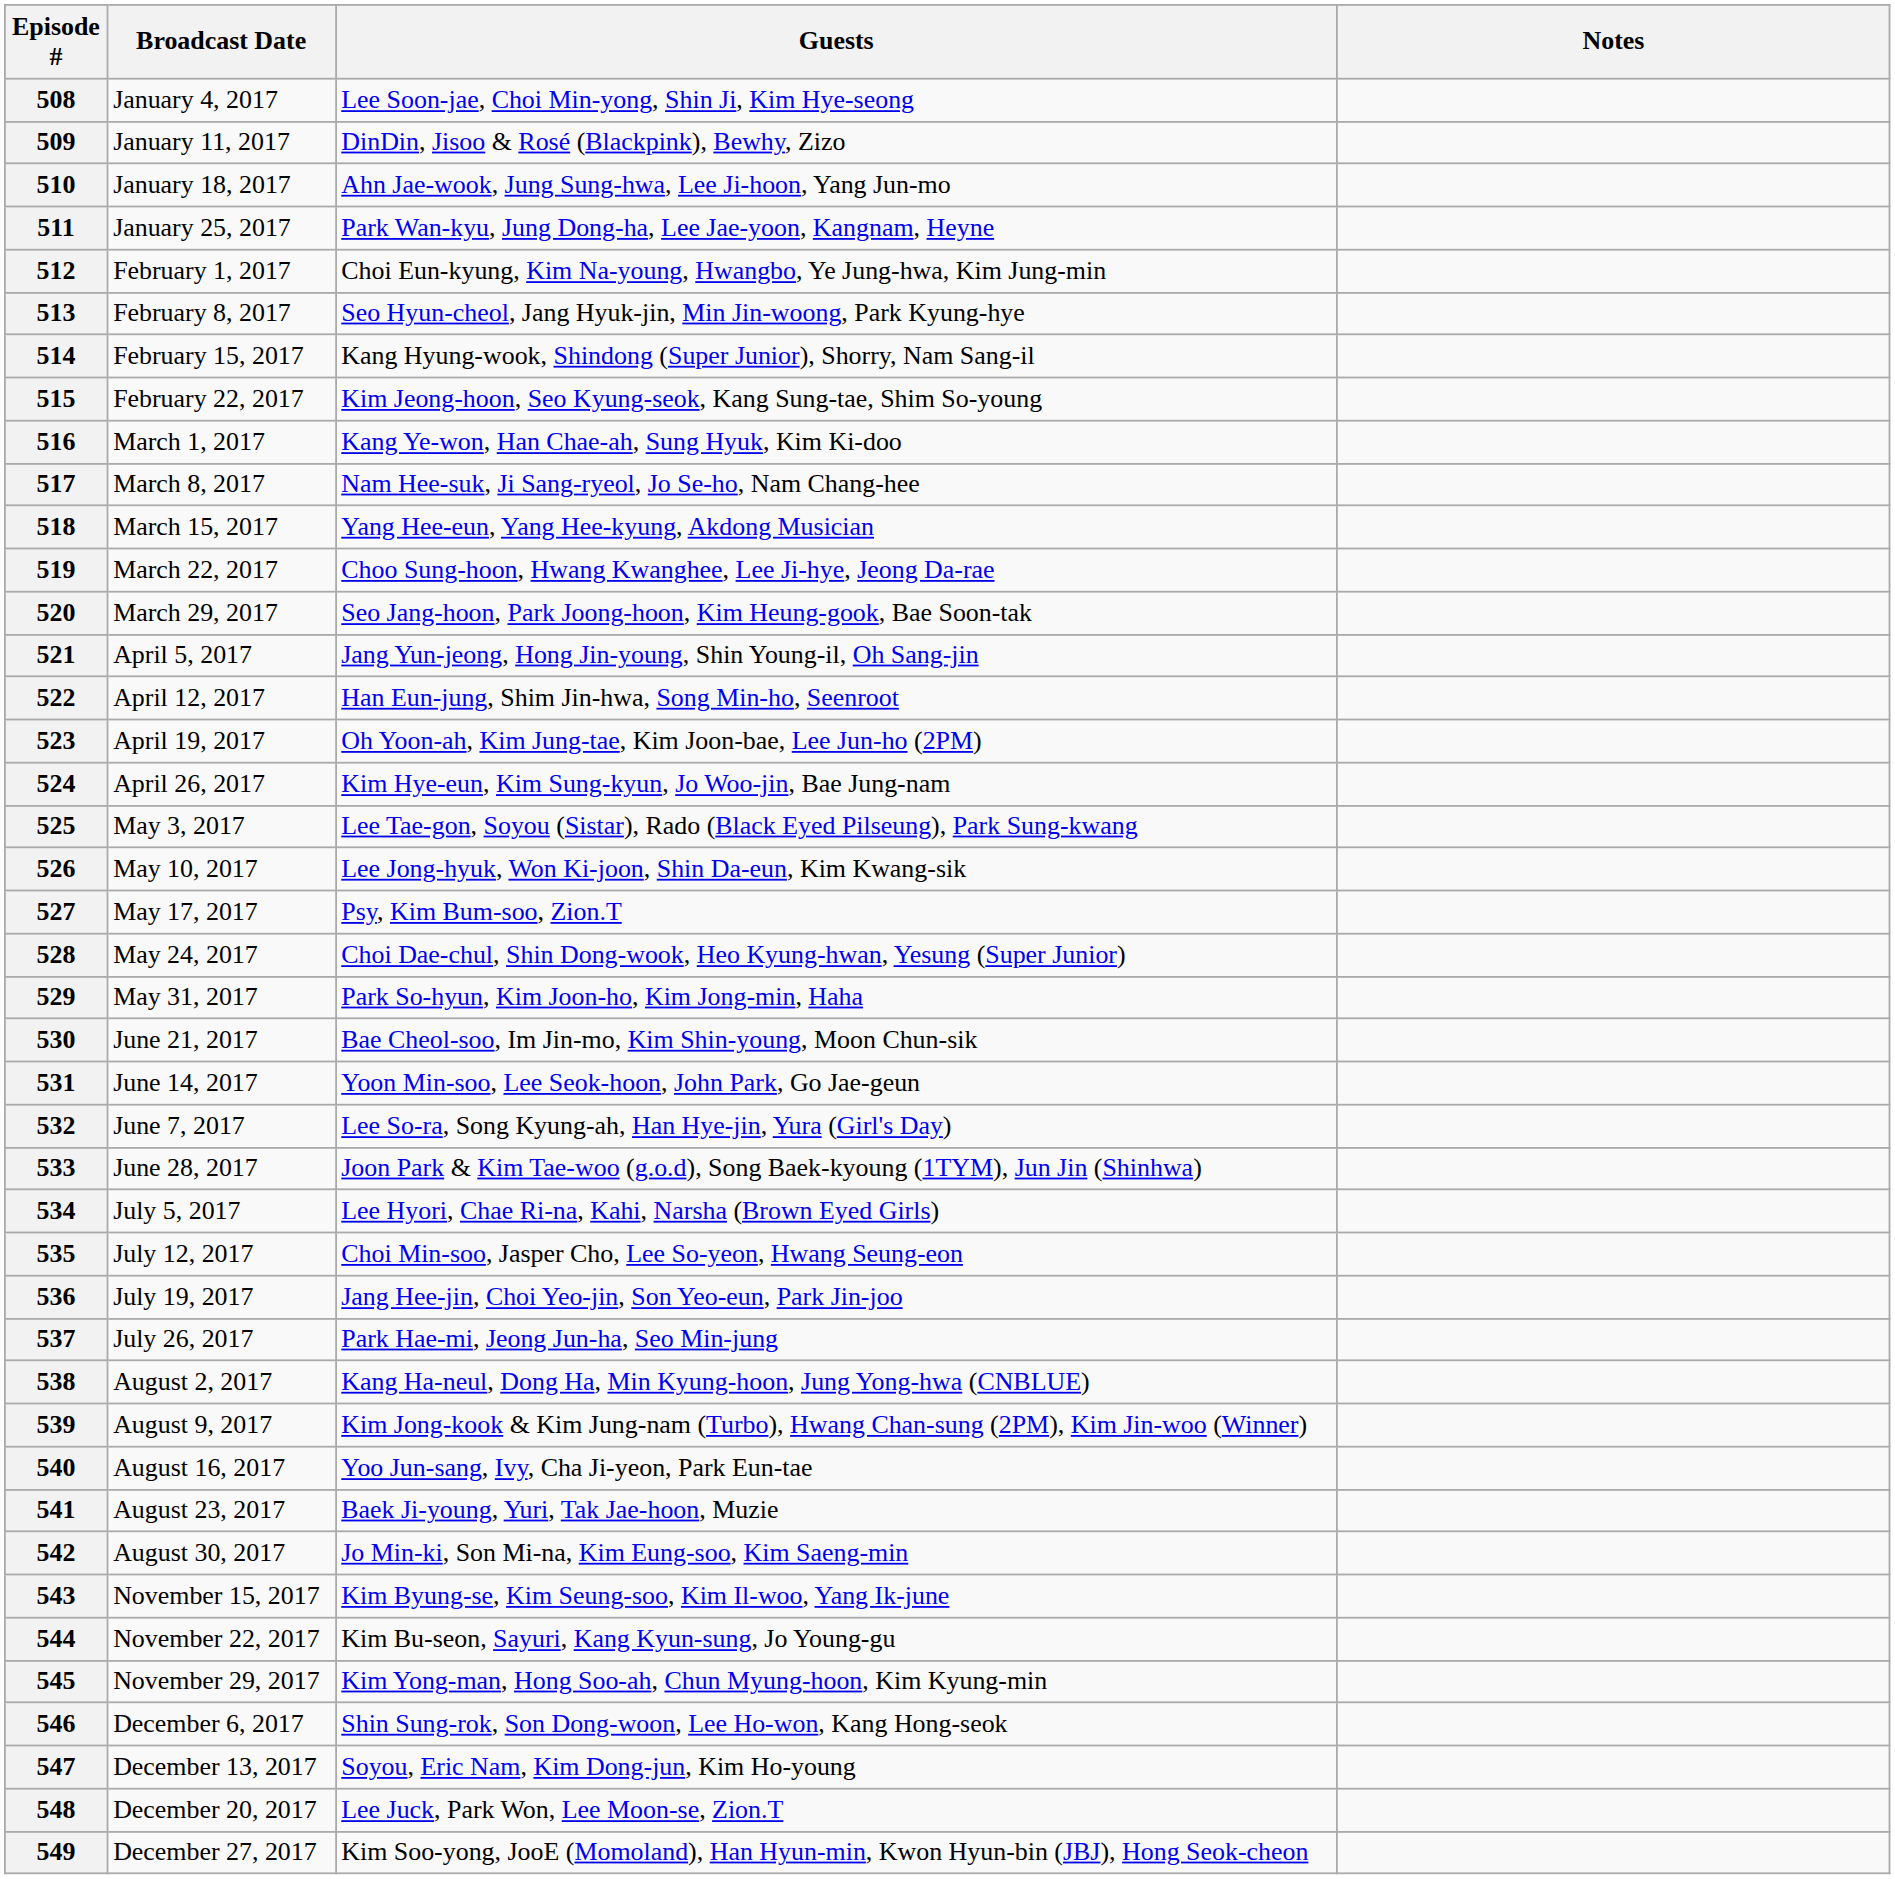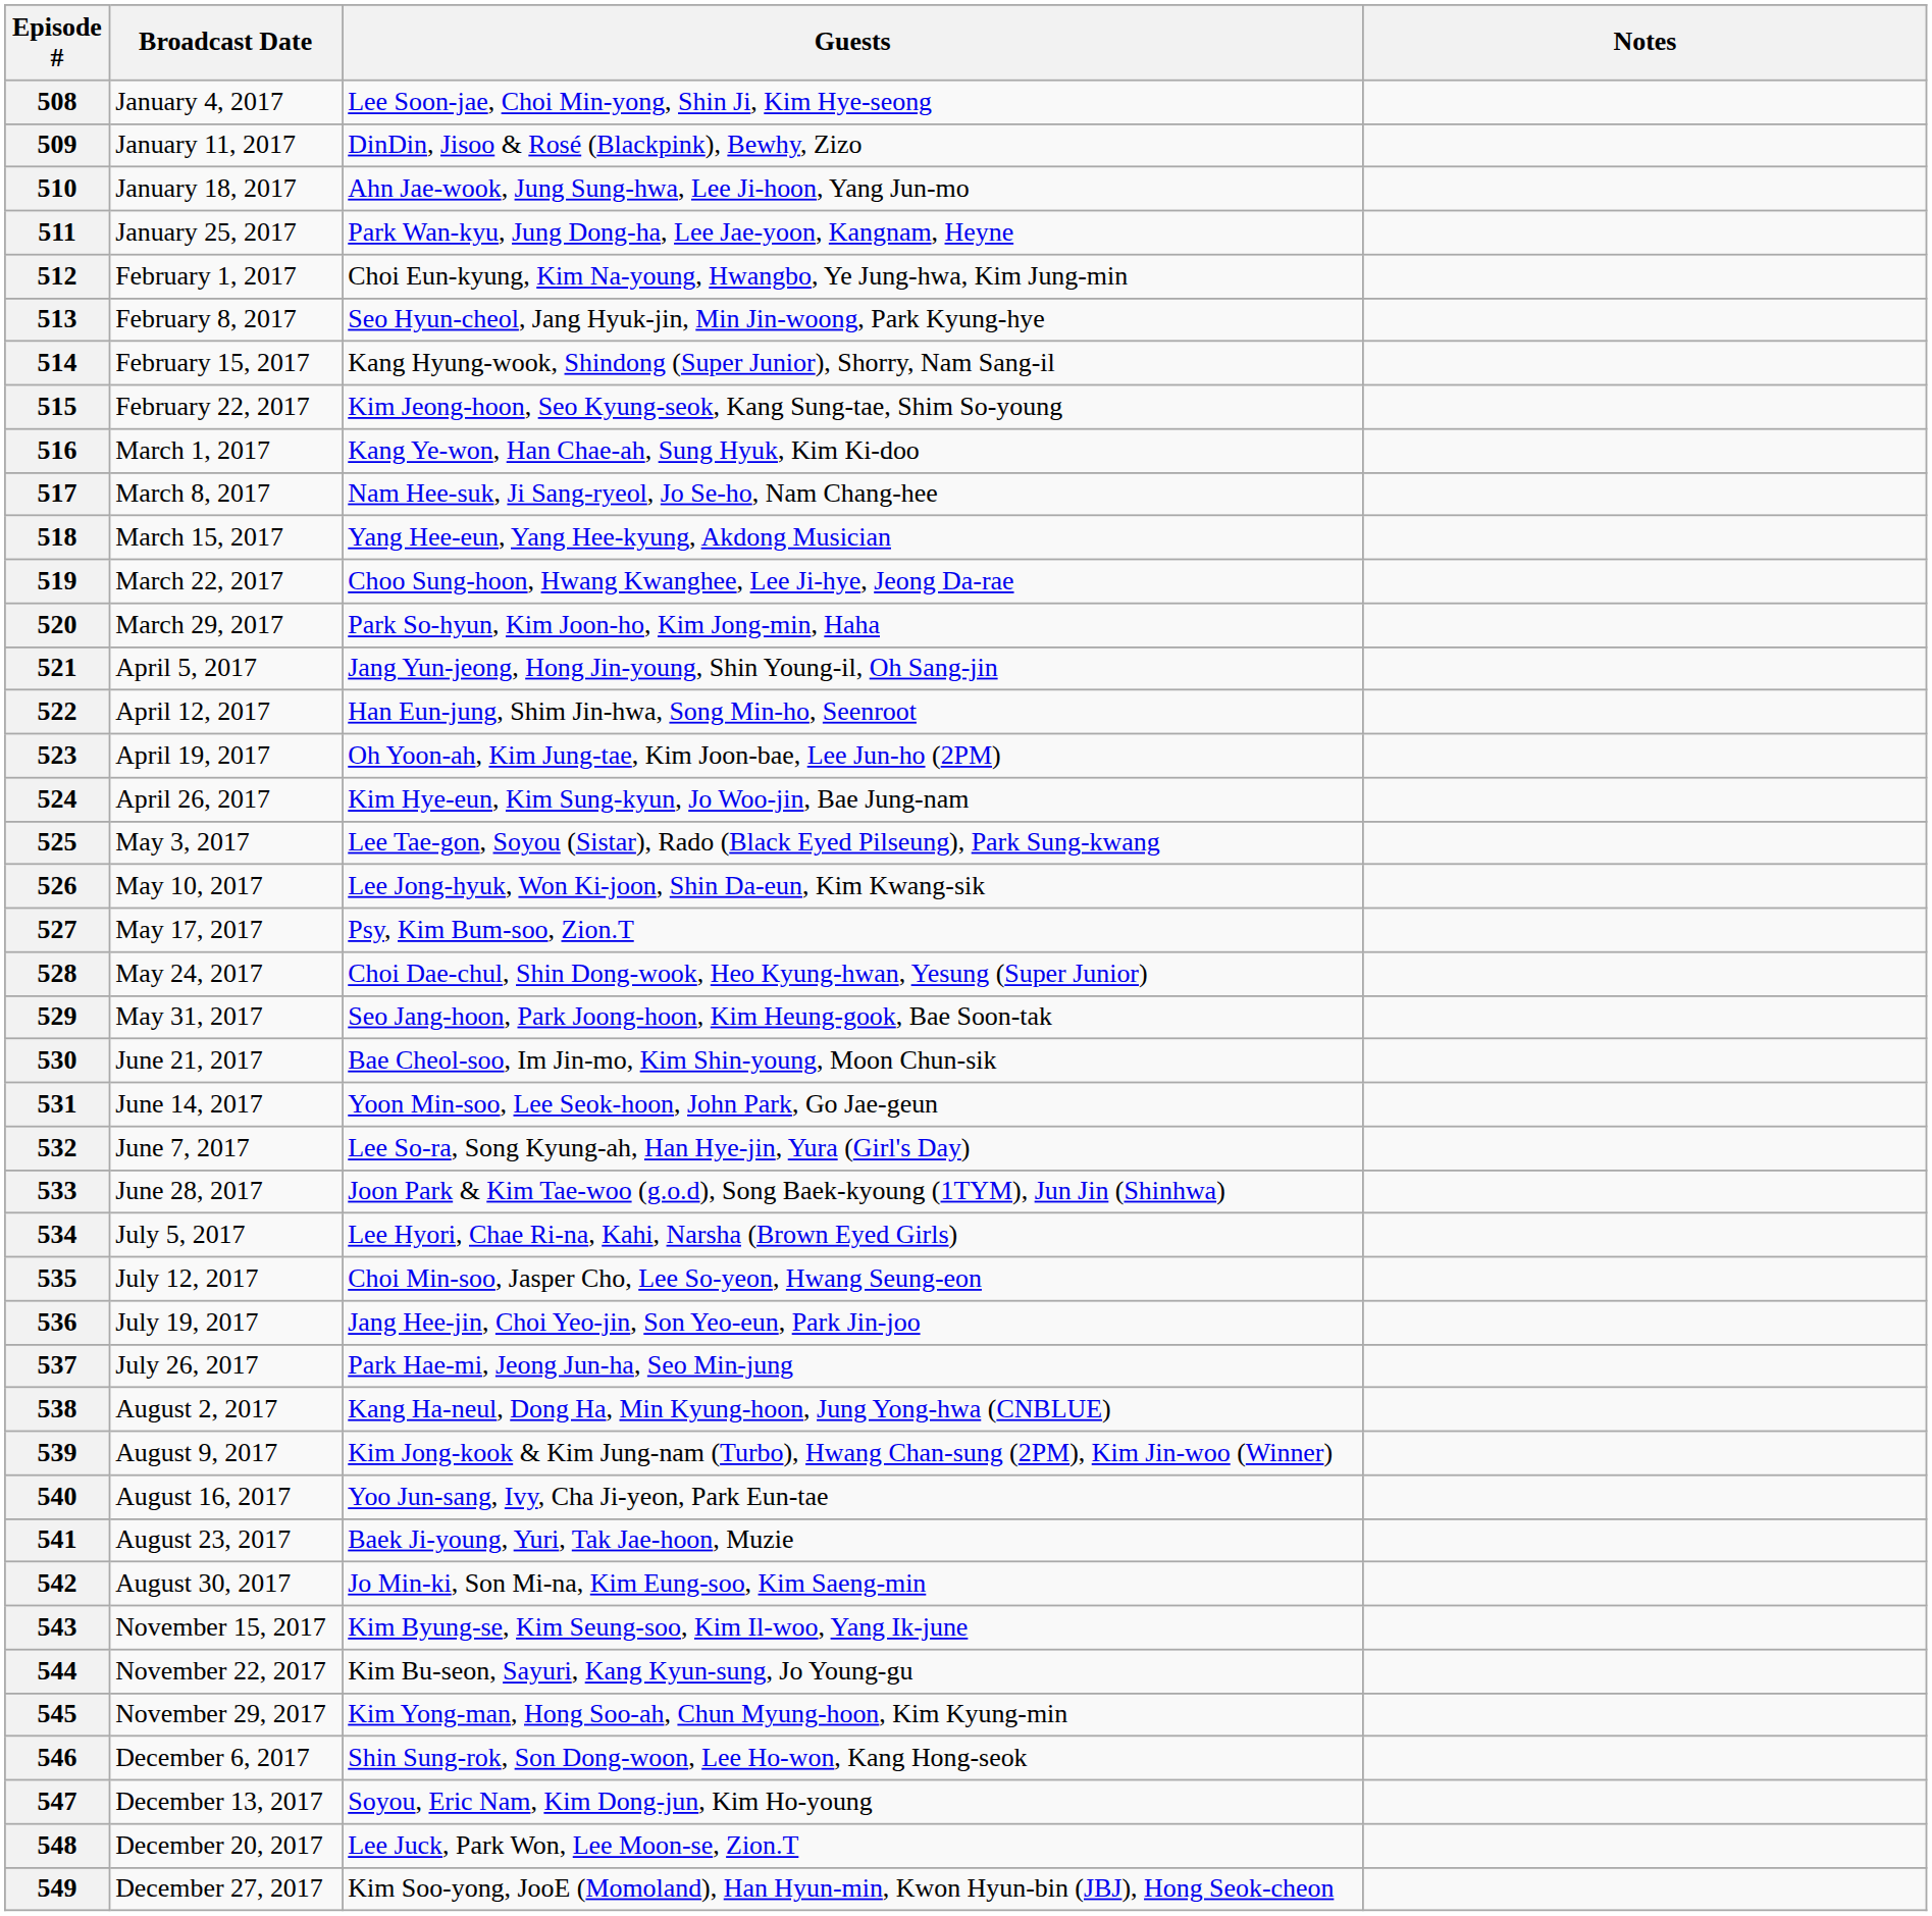520 | Guests: Seo Jang-hoon, Park Joong-hoon, Kim Heung-gook, Bae Soon-tak -> Park So-hyun, Kim Joon-ho, Kim Jong-min, Haha
529 | Guests: Park So-hyun, Kim Joon-ho, Kim Jong-min, Haha -> Seo Jang-hoon, Park Joong-hoon, Kim Heung-gook, Bae Soon-tak
